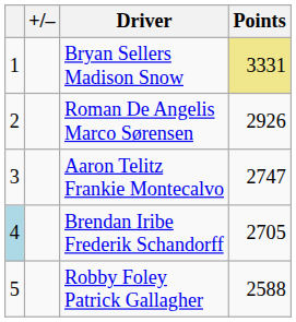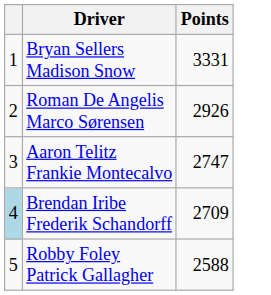- column: +/–
Bryan Sellers Madison Snow | Points: khaki background -> no background
Brendan Iribe Frederik Schandorff | Points: 2705 -> 2709
